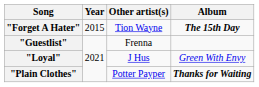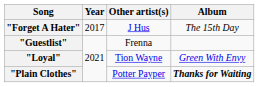"Forget A Hater" | Year: 2015 -> 2017
"Forget A Hater" | Other artist(s): Tion Wayne -> J Hus
"Forget A Hater" | Album: bold -> normal
"Loyal" | Other artist(s): J Hus -> Tion Wayne
